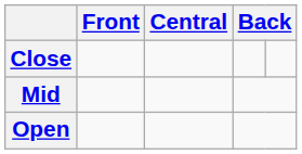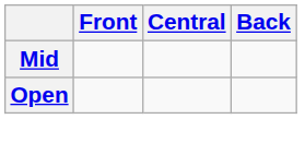- row: Close
